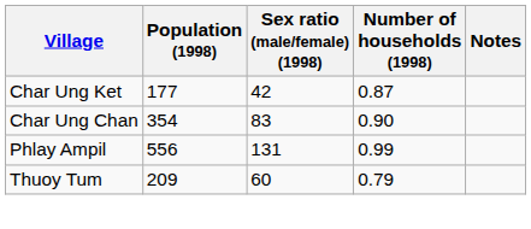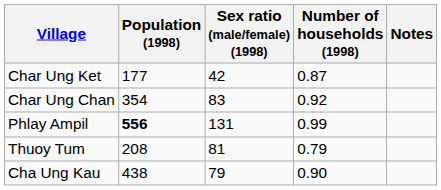Char Ung Chan | Number of households (1998): 0.90 -> 0.92
Phlay Ampil | Population (1998): normal -> bold
Thuoy Tum | Population (1998): 209 -> 208
Thuoy Tum | Sex ratio (male/female) (1998): 60 -> 81
+ row: Cha Ung Kau | 438 | 79 | 0.90
